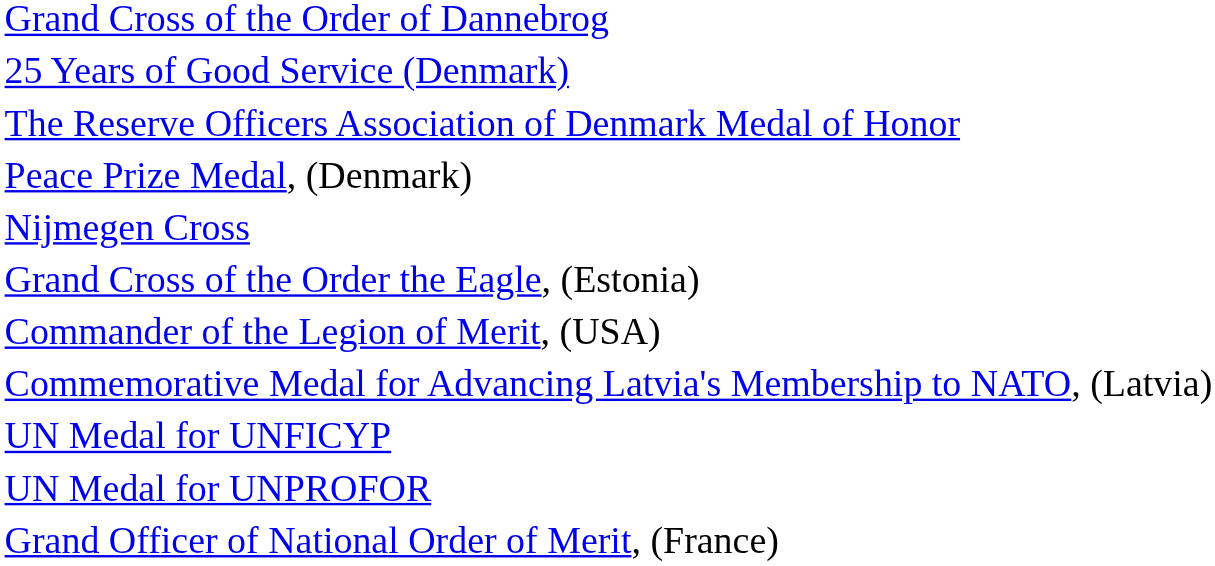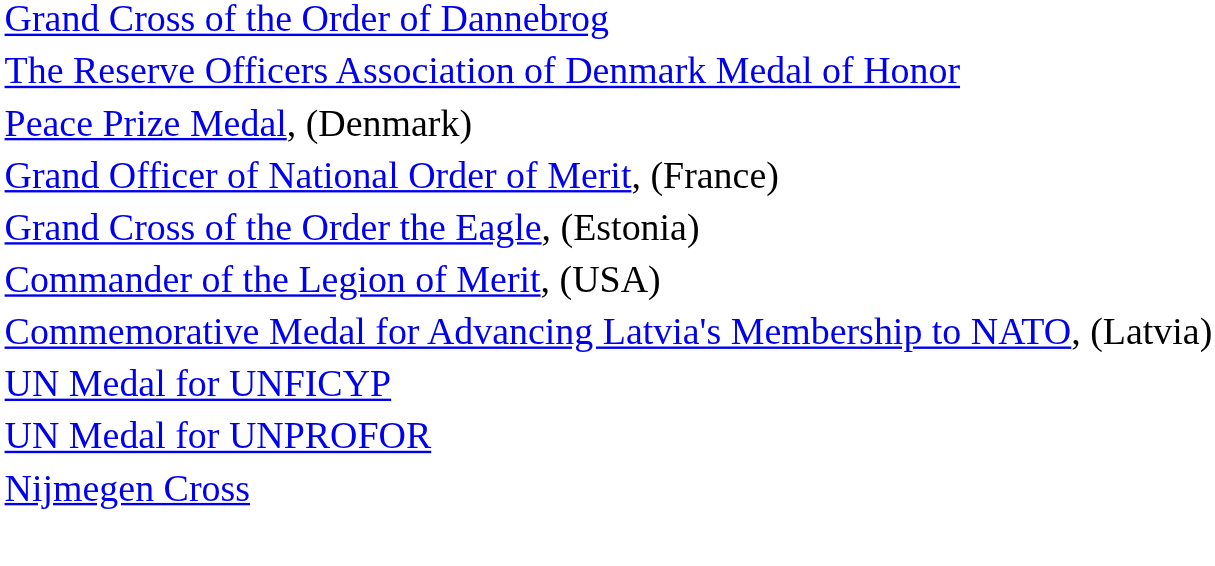- row: 25 Years of Good Service (Denmark)
rows swapped: Grand Officer of National Order of Merit, (France) <-> Nijmegen Cross
